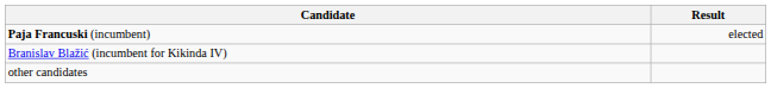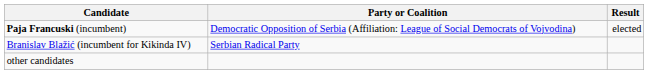+ column: Party or Coalition | Democratic Opposition of Serbia (Affiliation: League of Social Democrats of Vojvodina) | Serbian Radical Party
